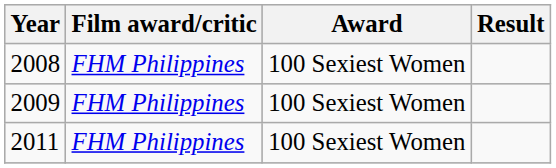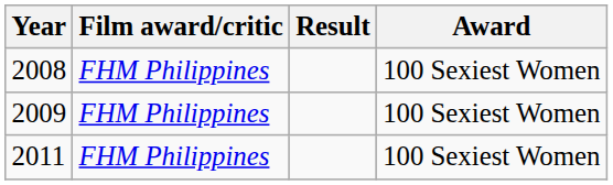columns swapped: Award <-> Result
